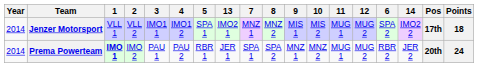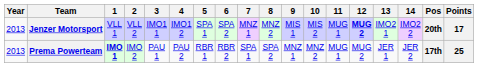columns swapped: 6 <-> 13
Jenzer Motorsport | Year: 2014 -> 2013
Jenzer Motorsport | 12: normal -> bold
Jenzer Motorsport | Pos: 17th -> 20th
Jenzer Motorsport | Points: 18 -> 17
Prema Powerteam | Year: 2014 -> 2013
Prema Powerteam | Pos: 20th -> 17th
Prema Powerteam | Points: 24 -> 25
